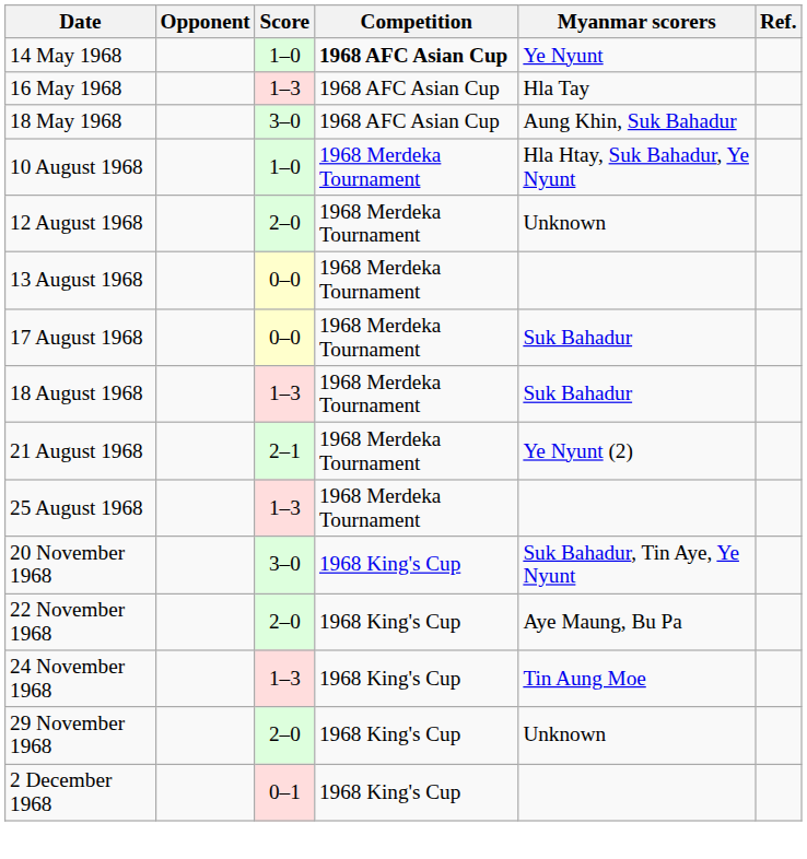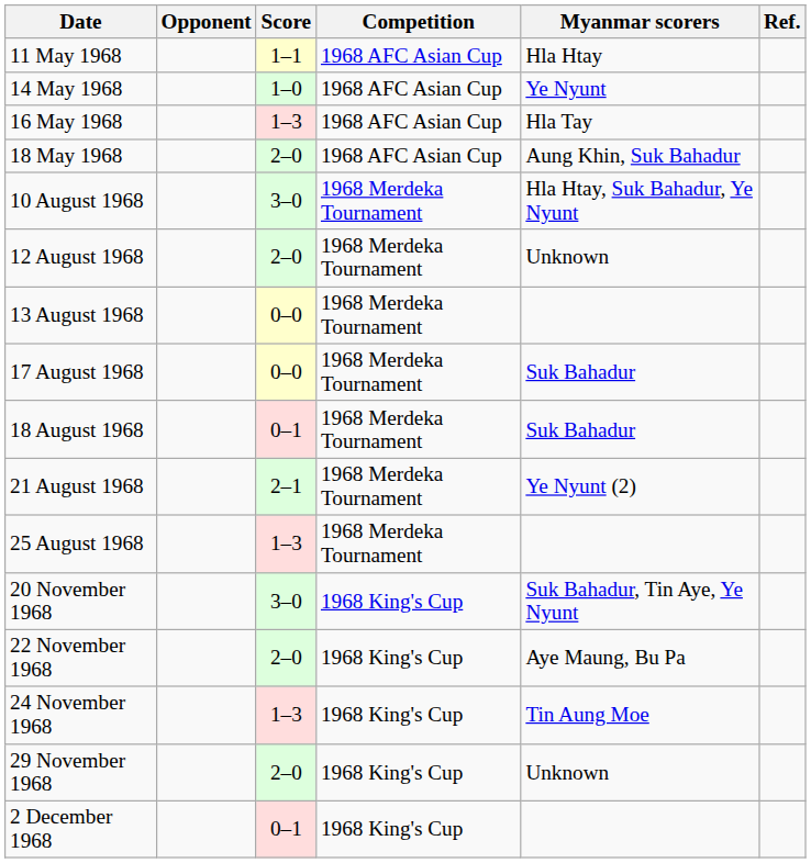+ row: 11 May 1968 | 1–1 | 1968 AFC Asian Cup | Hla Htay
14 May 1968 | Competition: bold -> normal
18 May 1968 | Score: 3–0 -> 2–0
10 August 1968 | Score: 1–0 -> 3–0
18 August 1968 | Score: 1–3 -> 0–1
